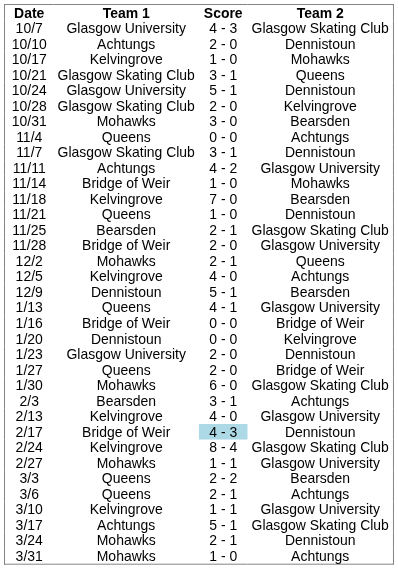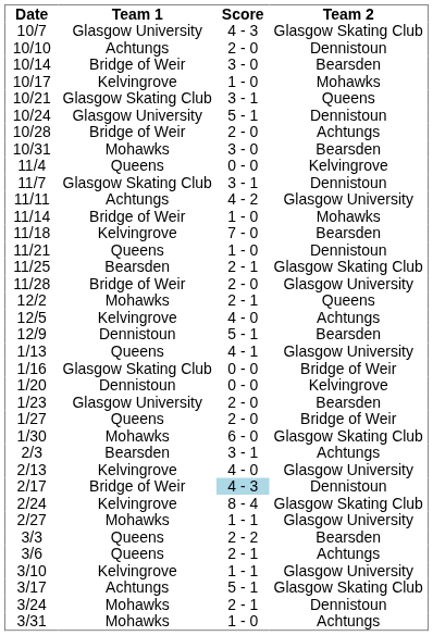+ row: 10/14 | Bridge of Weir | 3 - 0 | Bearsden
10/28 | Team 1: Glasgow Skating Club -> Bridge of Weir
10/28 | Team 2: Kelvingrove -> Achtungs
11/4 | Team 2: Achtungs -> Kelvingrove
1/16 | Team 1: Bridge of Weir -> Glasgow Skating Club
1/23 | Team 2: Dennistoun -> Bearsden
